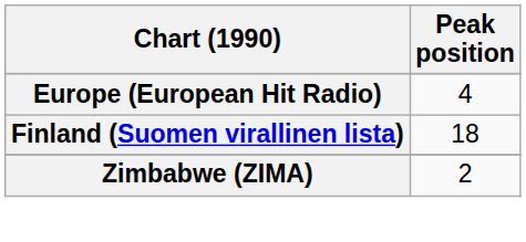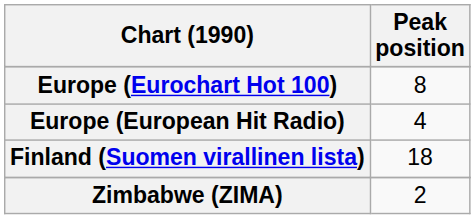+ row: Europe (Eurochart Hot 100) | 8
